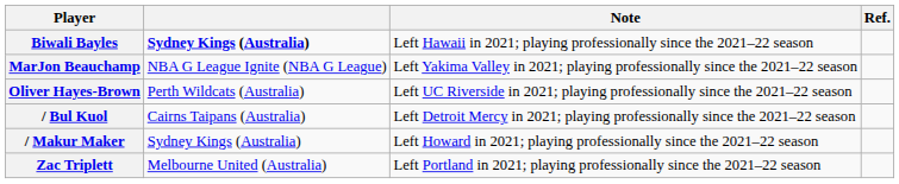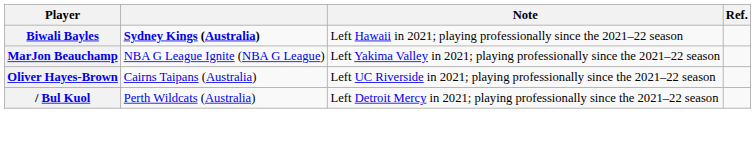Oliver Hayes-Brown | column 2: Perth Wildcats (Australia) -> Cairns Taipans (Australia)
/ Bul Kuol | column 2: Cairns Taipans (Australia) -> Perth Wildcats (Australia)
- row: / Makur Maker | Sydney Kings (Australia) | Left Howard in 2021; playing professionally since the 2021–22 season
- row: Zac Triplett | Melbourne United (Australia) | Left Portland in 2021; playing professionally since the 2021–22 season
